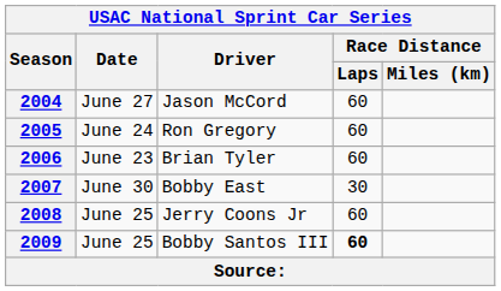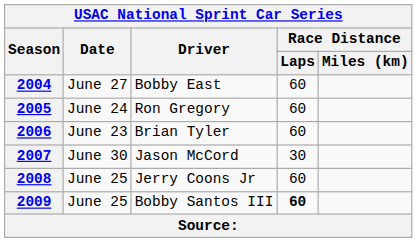2004 | Driver: Jason McCord -> Bobby East
2007 | Driver: Bobby East -> Jason McCord
